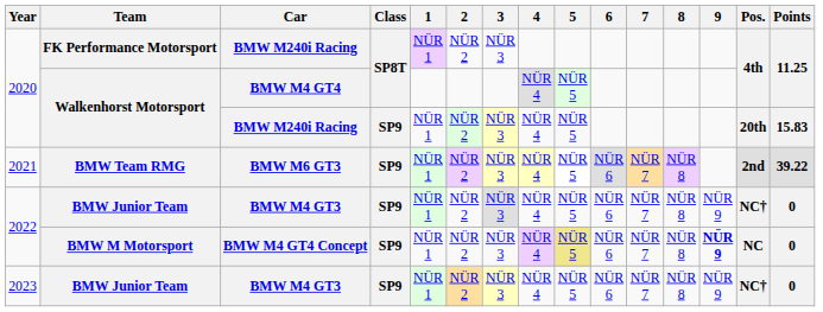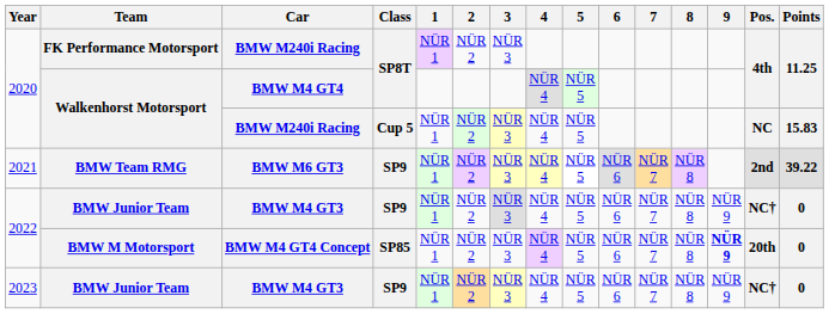Walkenhorst Motorsport / BMW M240i Racing | Class: SP9 -> Cup 5
Walkenhorst Motorsport / BMW M240i Racing | Pos.: 20th -> NC
BMW M Motorsport | Class: SP9 -> SP85
BMW M Motorsport | 5: khaki background -> no background
BMW M Motorsport | Pos.: NC -> 20th
